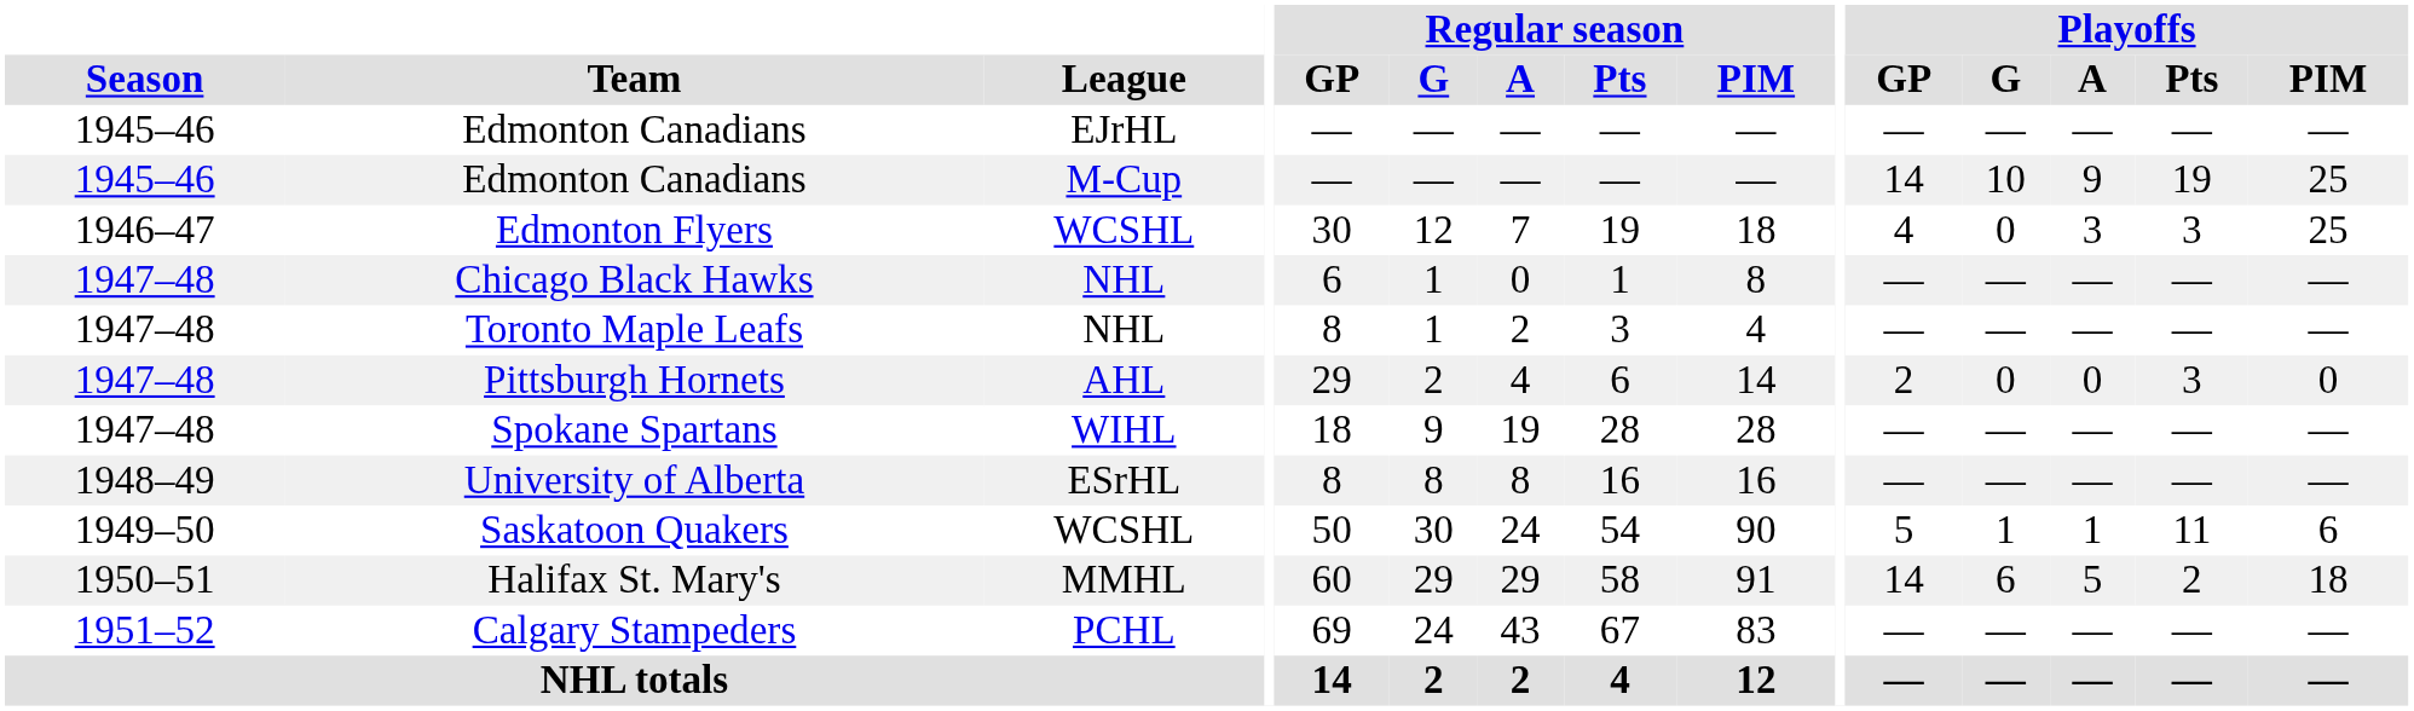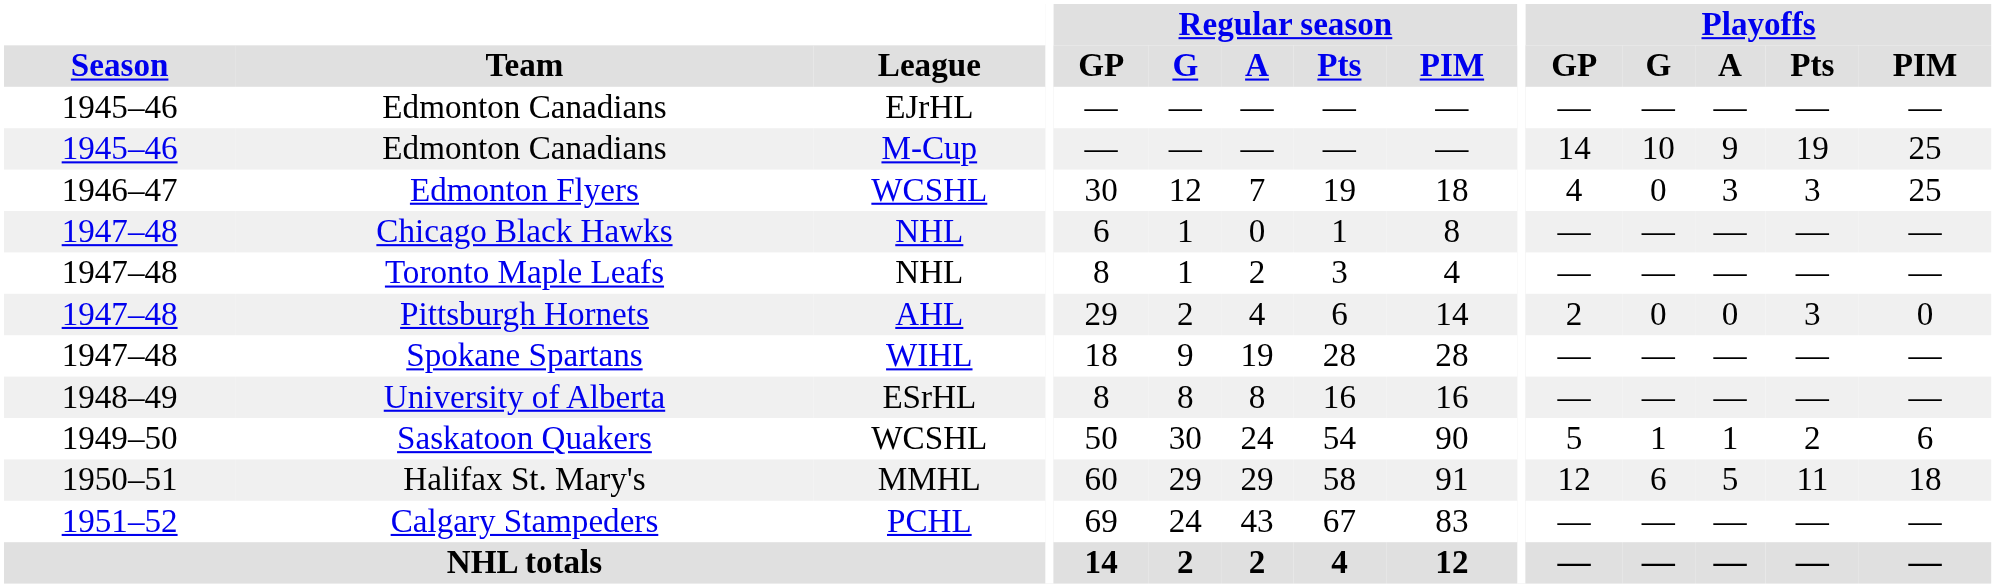Saskatoon Quakers | Playoffs / Pts: 11 -> 2
Halifax St. Mary's | Playoffs / GP: 14 -> 12
Halifax St. Mary's | Playoffs / Pts: 2 -> 11
